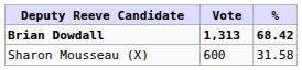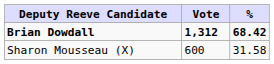Brian Dowdall | Vote: 1,313 -> 1,312
